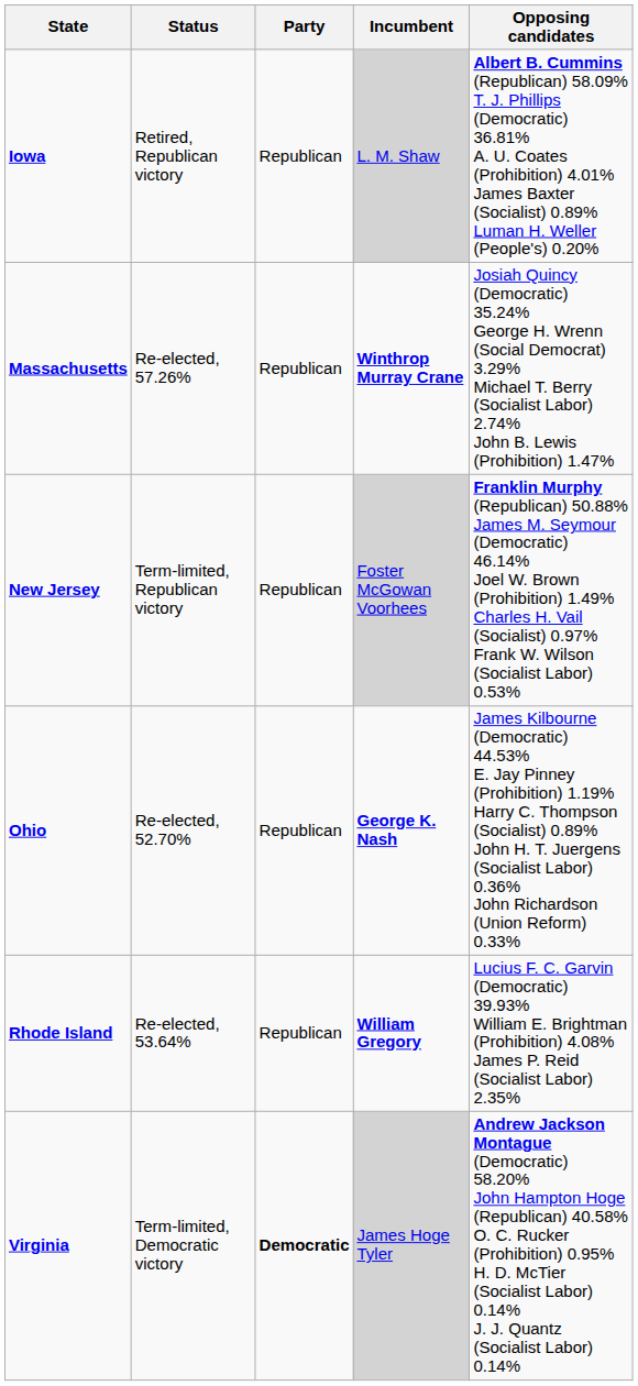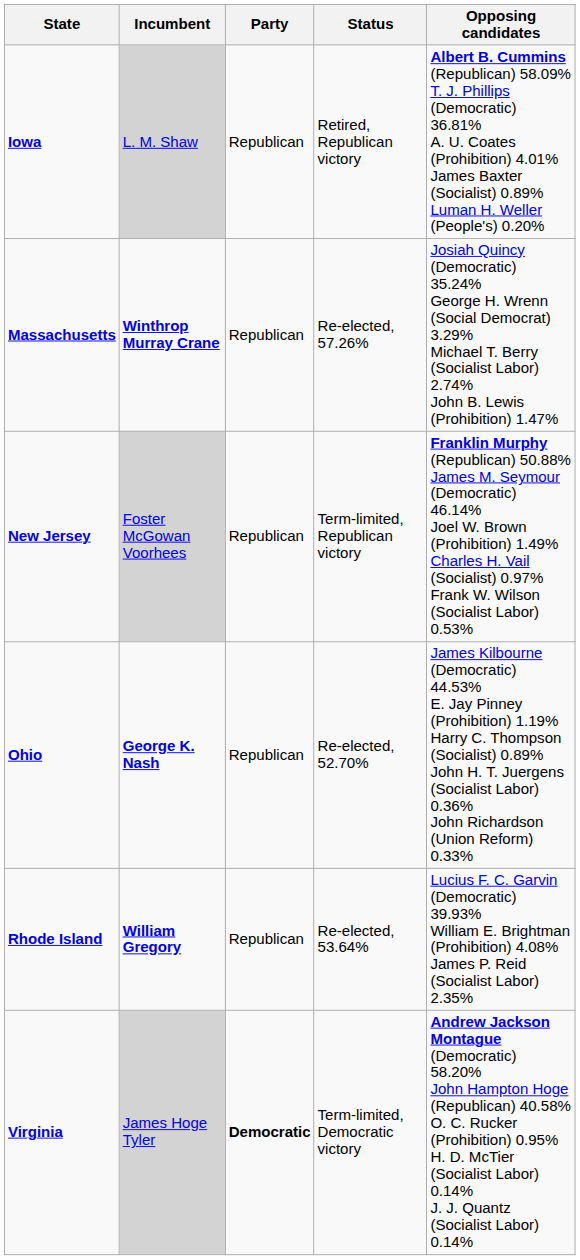columns swapped: Incumbent <-> Status
